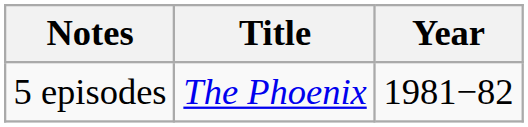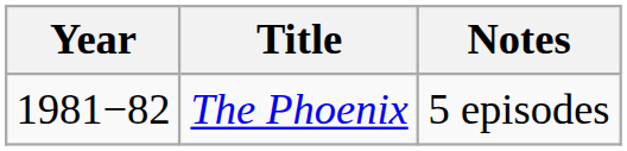columns swapped: Year <-> Notes
